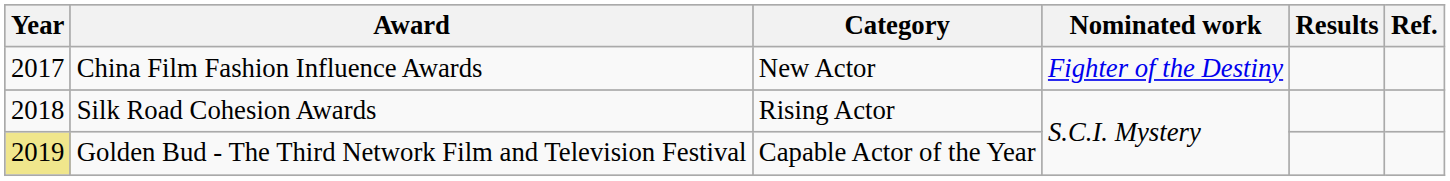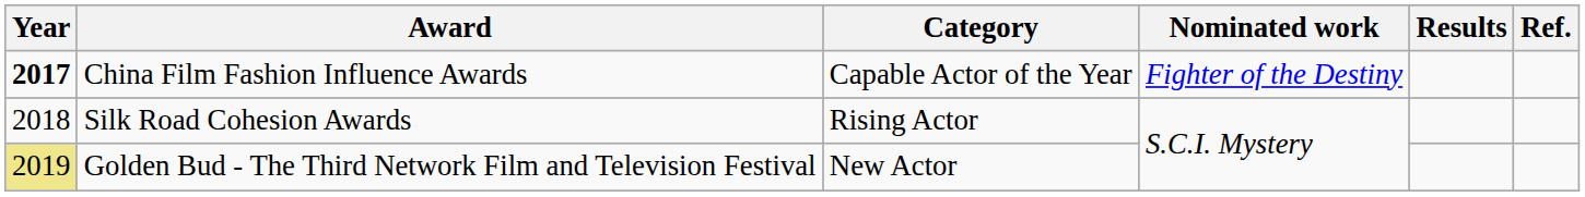China Film Fashion Influence Awards | Year: normal -> bold
China Film Fashion Influence Awards | Category: New Actor -> Capable Actor of the Year
Golden Bud - The Third Network Film and Television Festival | Category: Capable Actor of the Year -> New Actor
